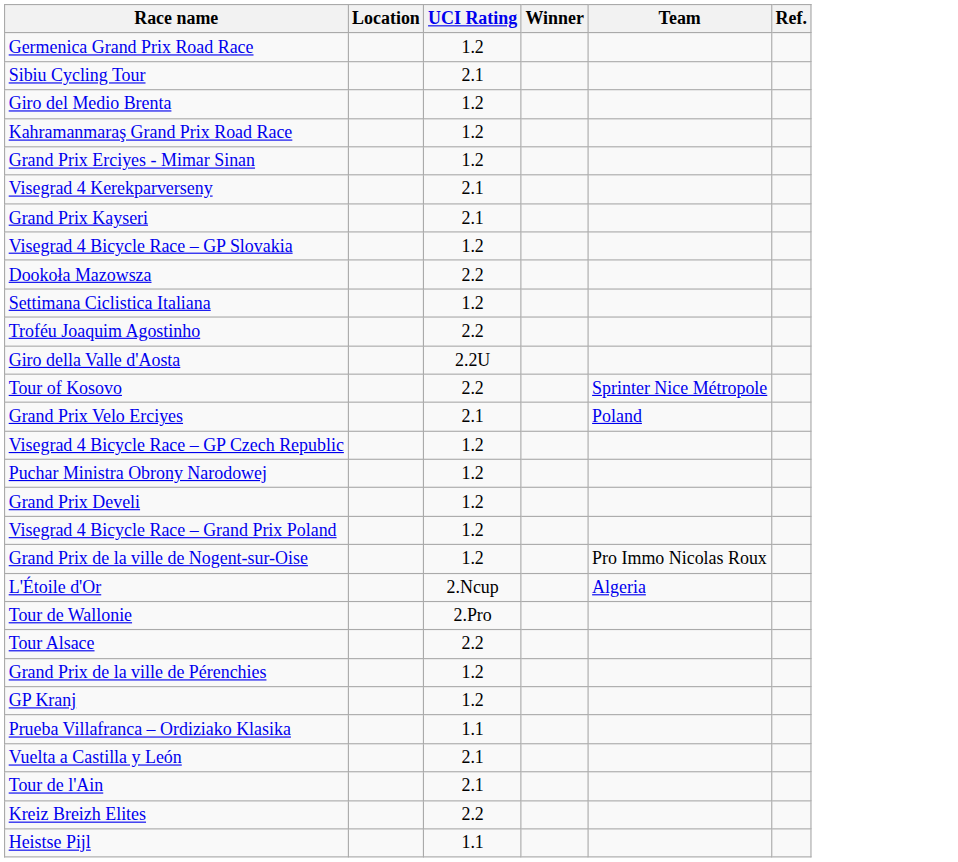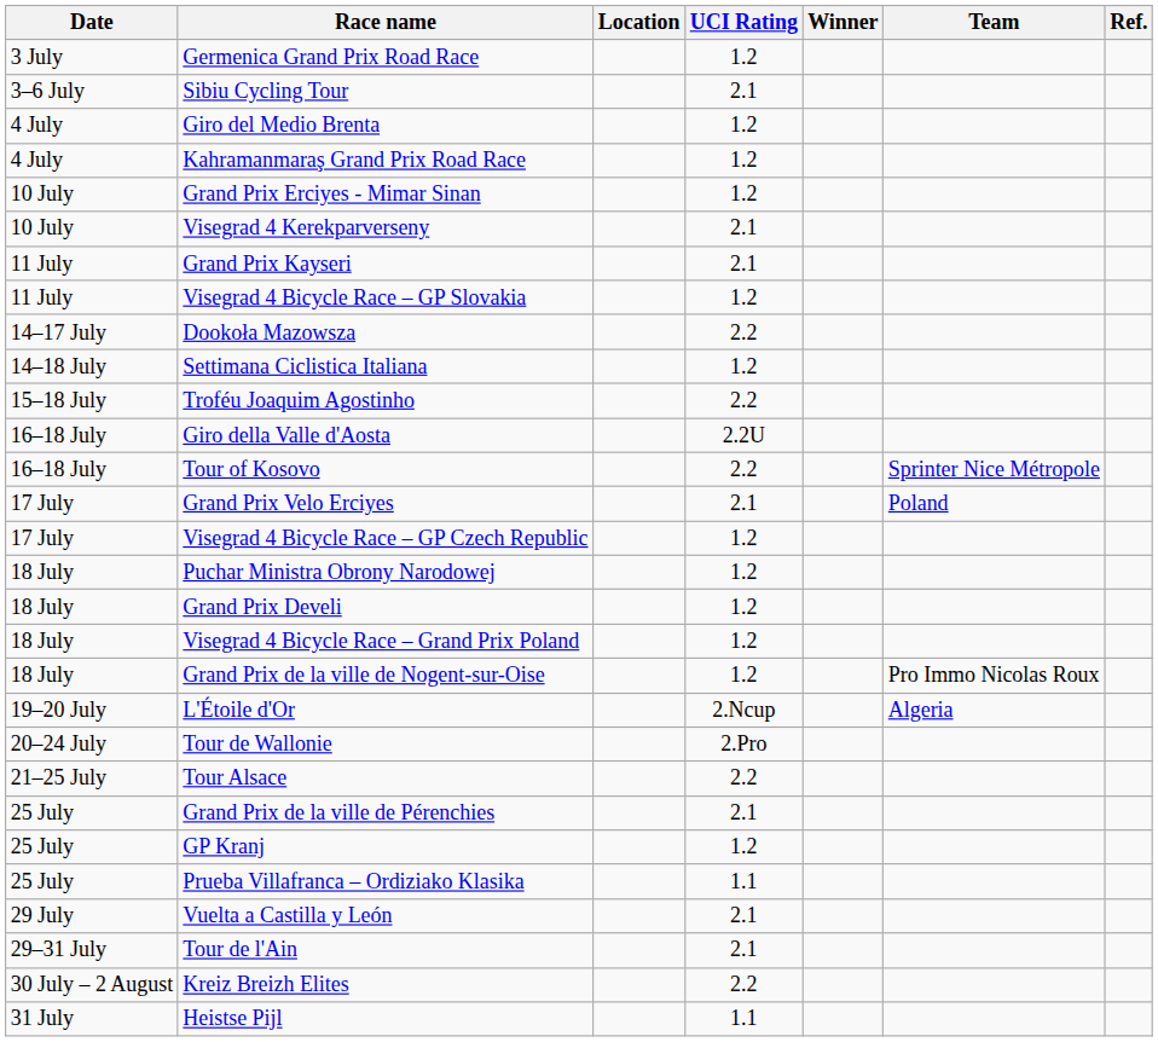+ column: Date | 3 July | 3–6 July | 4 July | 4 July | 10 July | 10 July | 11 July | 11 July | 14–17 July | 14–18 July | 15–18 July | 16–18 July | 16–18 July | 17 July | 17 July | 18 July | 18 July | 18 July | 18 July | 19–20 July | 20–24 July | 21–25 July | 25 July | 25 July | 25 July | 29 July | 29–31 July | 30 July – 2 August | 31 July
Grand Prix de la ville de Pérenchies | UCI Rating: 1.2 -> 2.1
